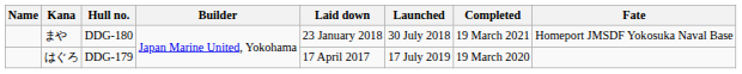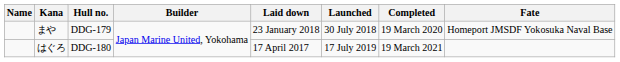まや | Hull no.: DDG-180 -> DDG-179
まや | Completed: 19 March 2021 -> 19 March 2020
はぐろ | Hull no.: DDG-179 -> DDG-180
はぐろ | Completed: 19 March 2020 -> 19 March 2021
